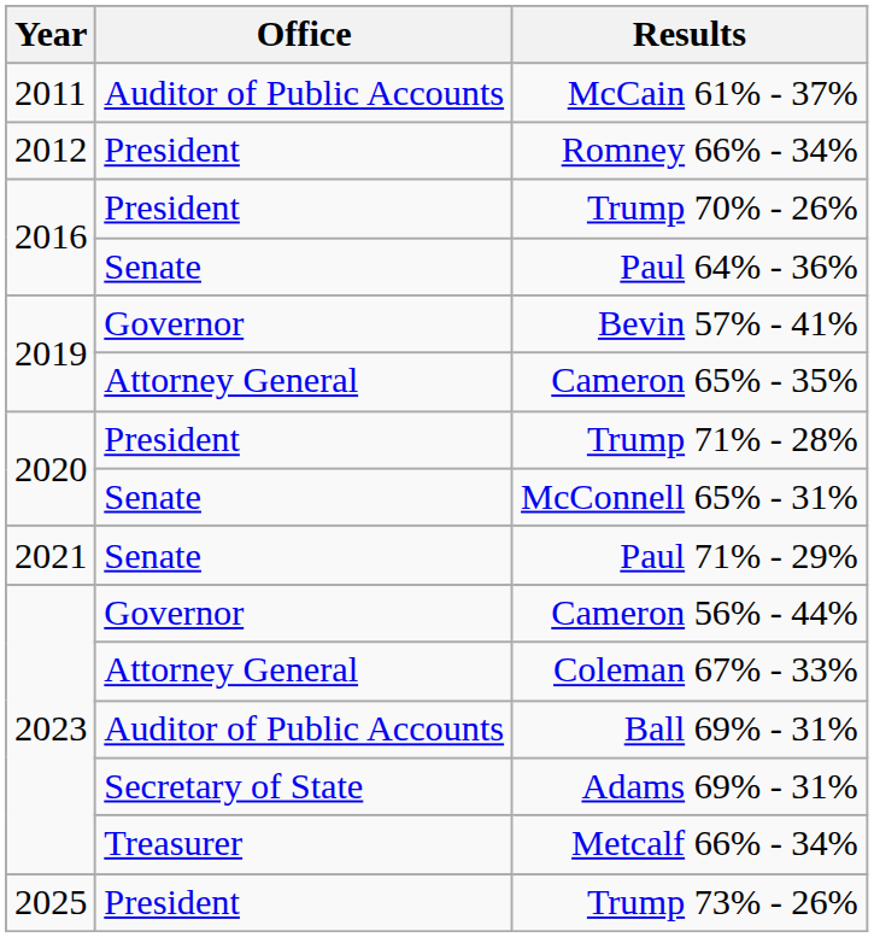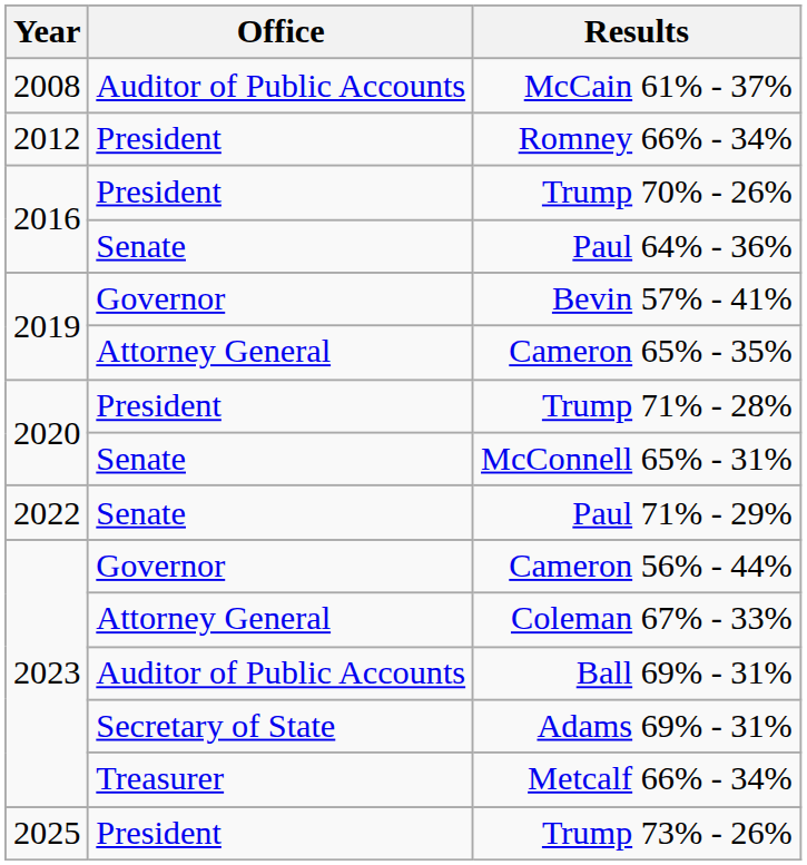McCain 61% - 37% | Year: 2011 -> 2008
Paul 71% - 29% | Year: 2021 -> 2022
